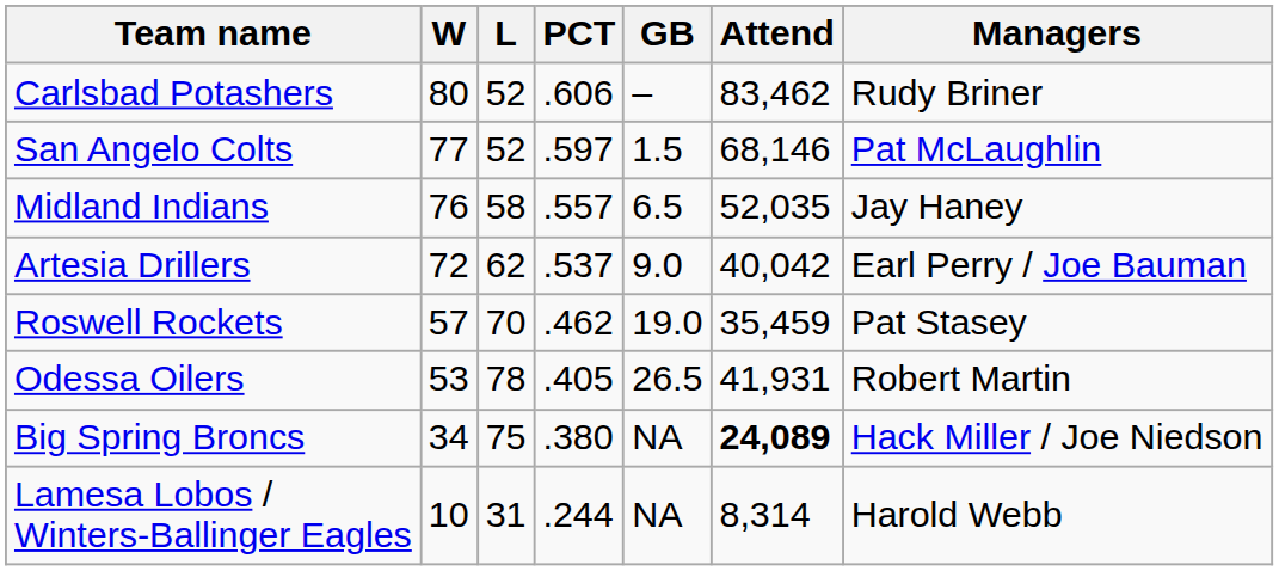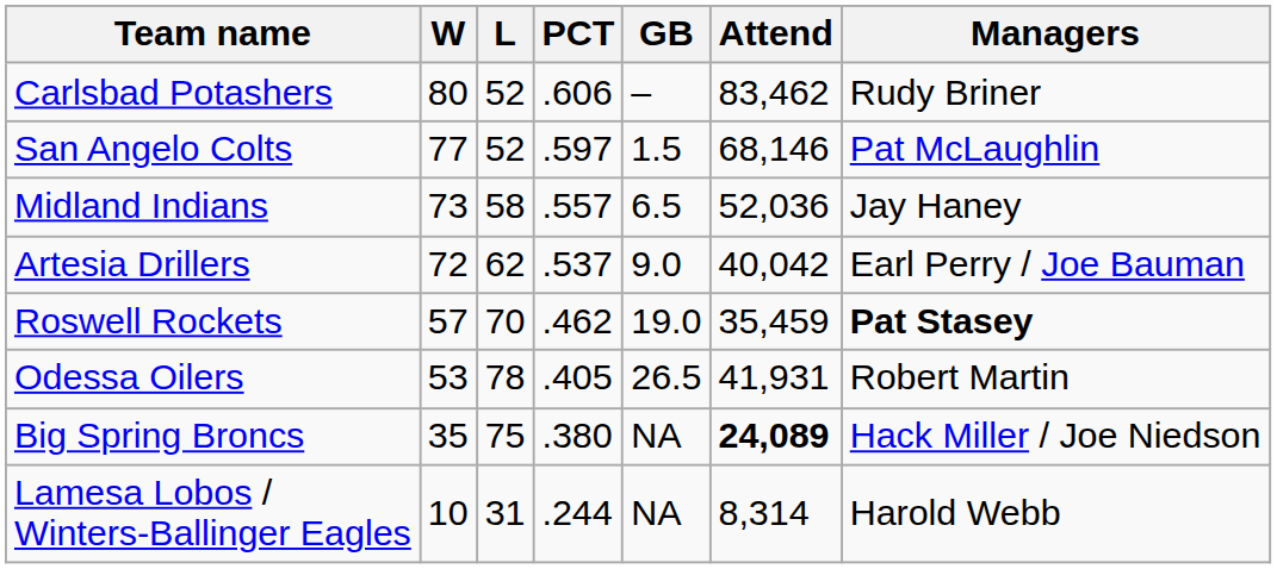Midland Indians | W: 76 -> 73
Midland Indians | Attend: 52,035 -> 52,036
Roswell Rockets | Managers: normal -> bold
Big Spring Broncs | W: 34 -> 35
